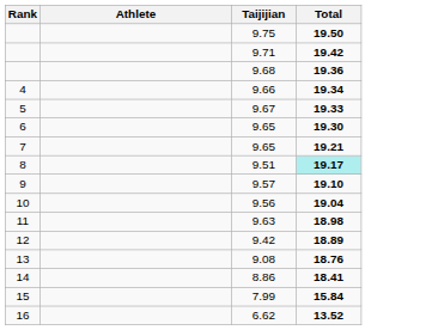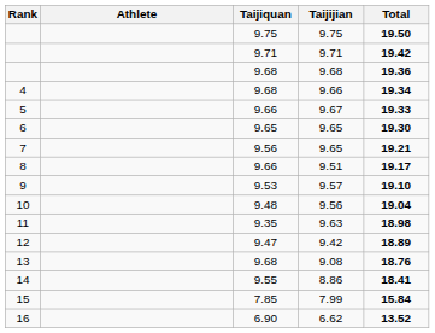+ column: Taijiquan | 9.75 | 9.71 | 9.68 | 9.68 | 9.66 | 9.65 | 9.56 | 9.66 | 9.53 | 9.48 | 9.35 | 9.47 | 9.68 | 9.55 | 7.85 | 6.90
9.51 | Total: paleturquoise background -> no background
